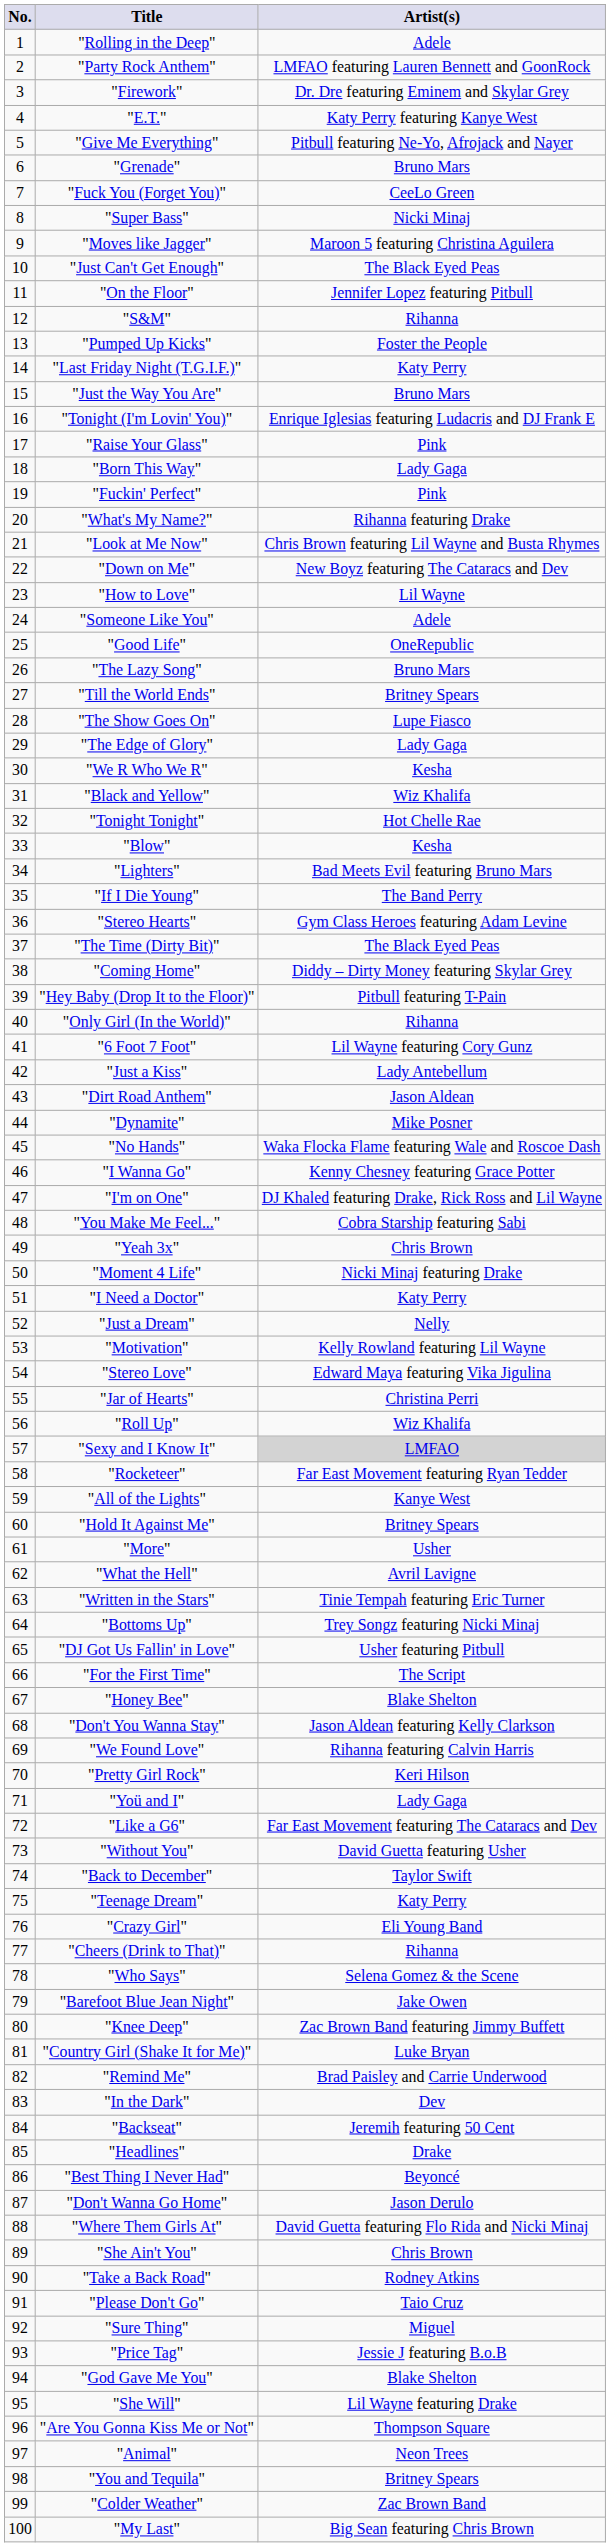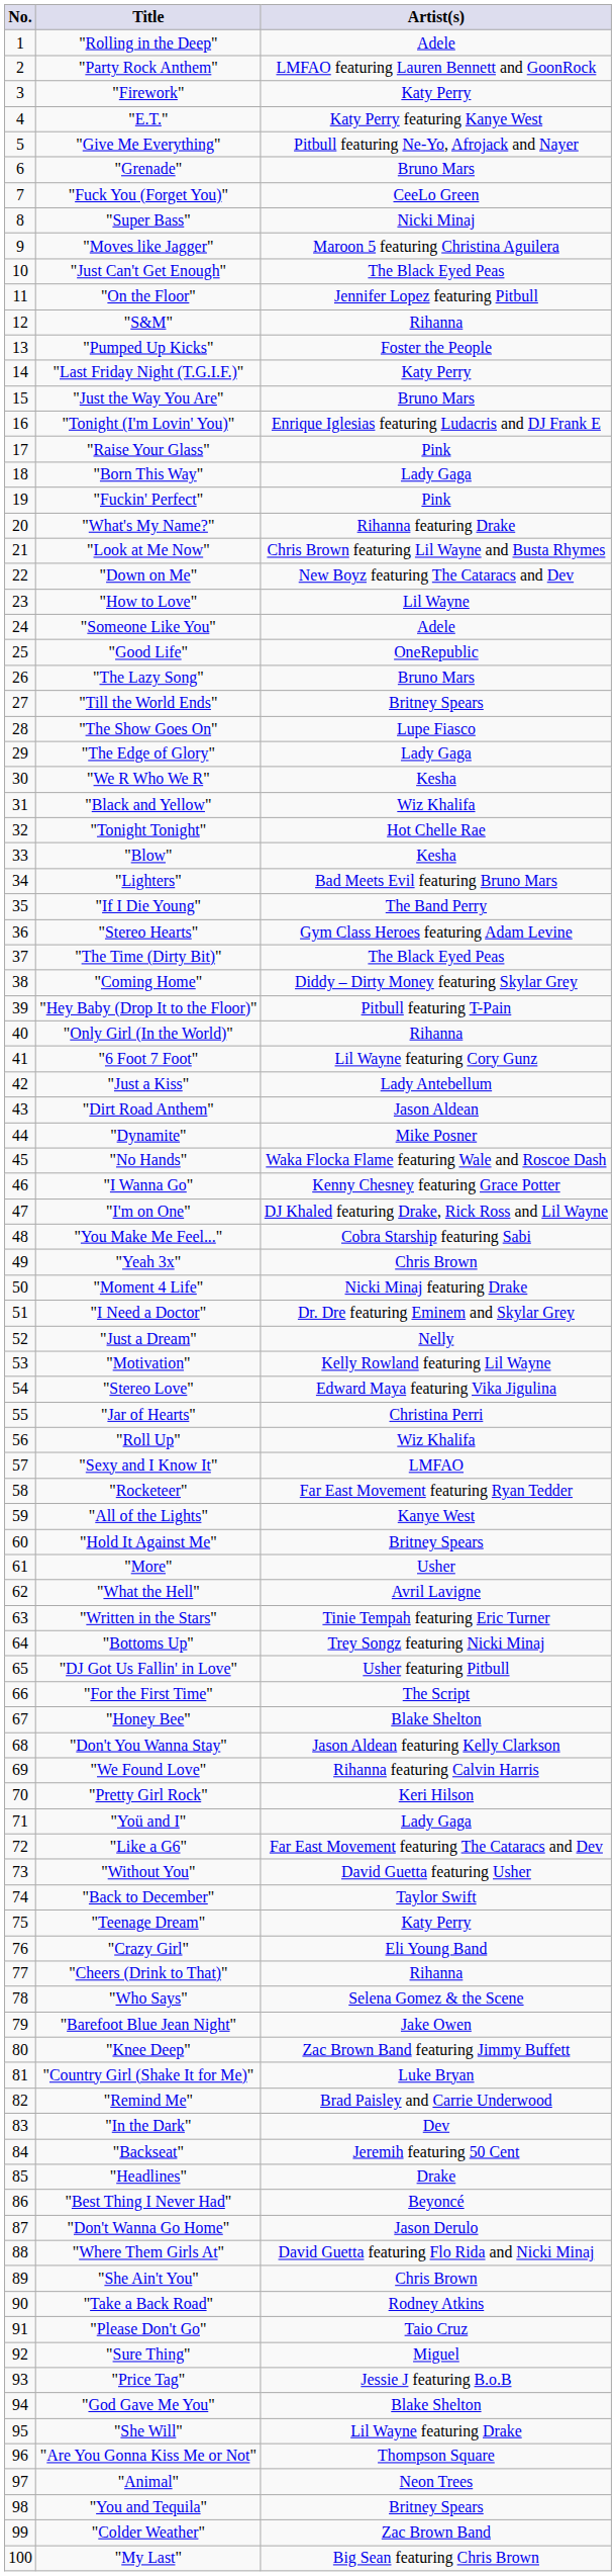"Firework" | Artist(s): Dr. Dre featuring Eminem and Skylar Grey -> Katy Perry
"I Need a Doctor" | Artist(s): Katy Perry -> Dr. Dre featuring Eminem and Skylar Grey
"Sexy and I Know It" | Artist(s): lightgrey background -> no background
